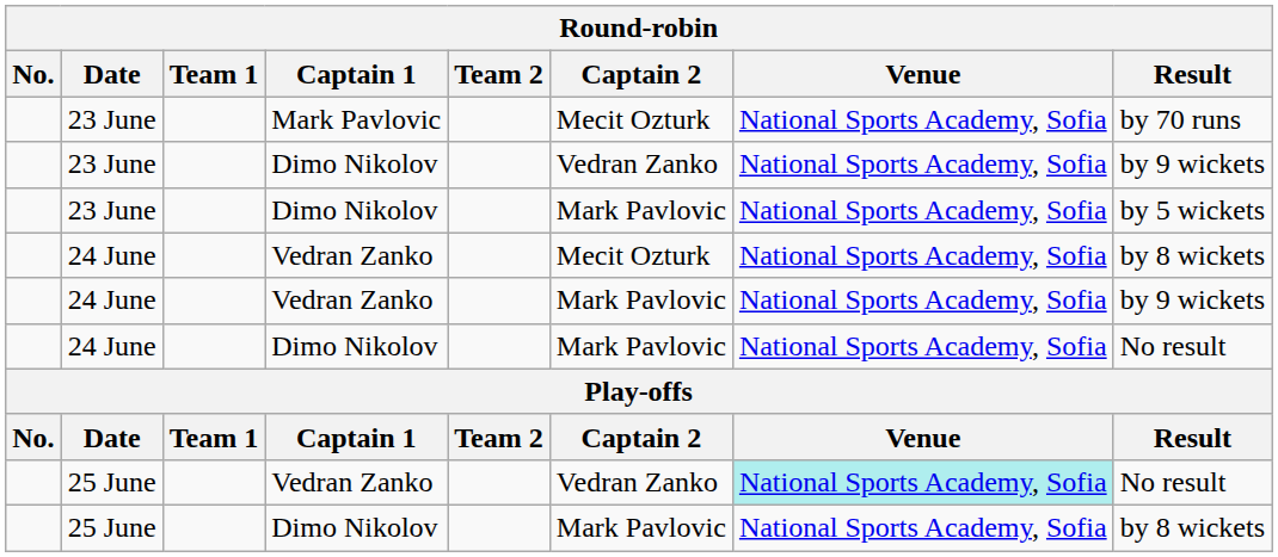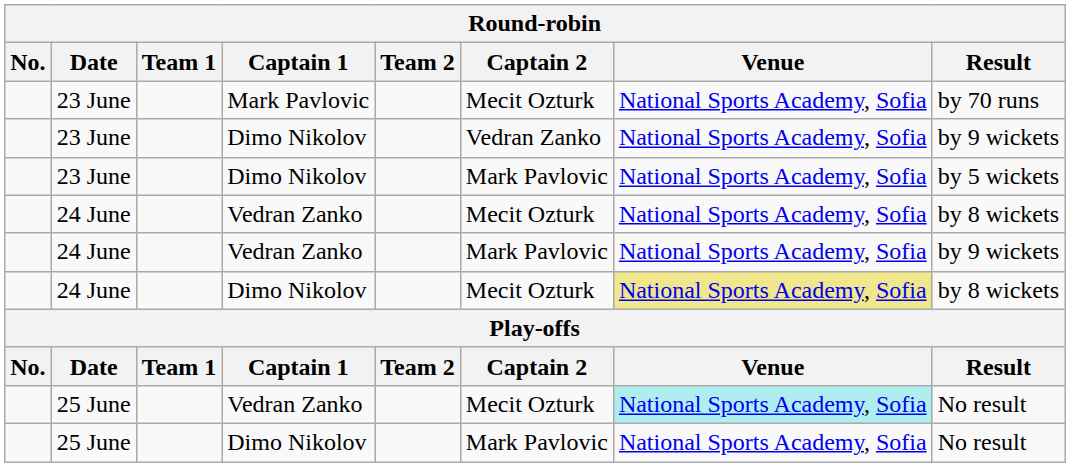24 June / Dimo Nikolov | Captain 2: Mark Pavlovic -> Mecit Ozturk
24 June / Dimo Nikolov | Venue: no background -> khaki background
24 June / Dimo Nikolov | Result: No result -> by 8 wickets
25 June / Vedran Zanko | Captain 2: Vedran Zanko -> Mecit Ozturk
25 June / Dimo Nikolov | Result: by 8 wickets -> No result
